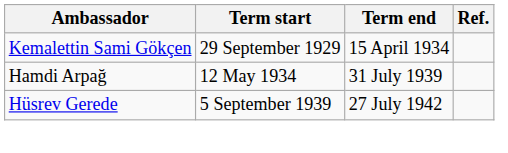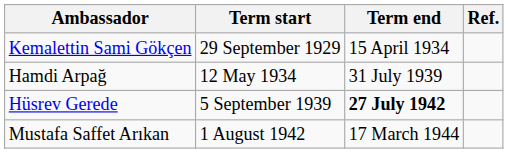Hüsrev Gerede | Term end: normal -> bold
+ row: Mustafa Saffet Arıkan | 1 August 1942 | 17 March 1944
